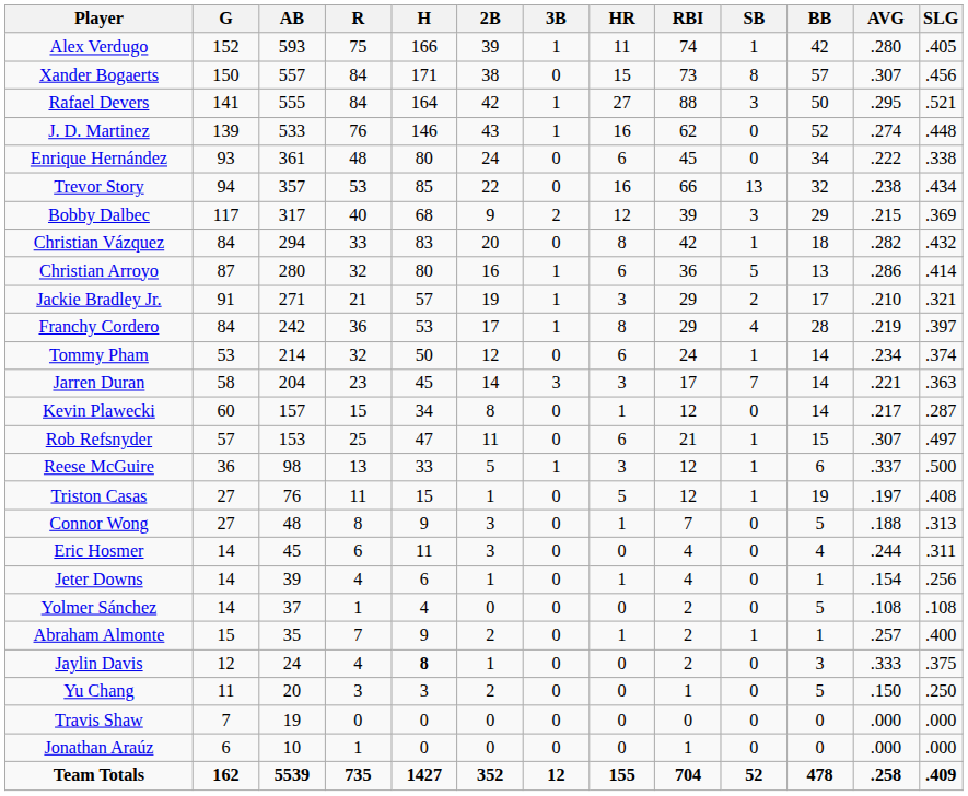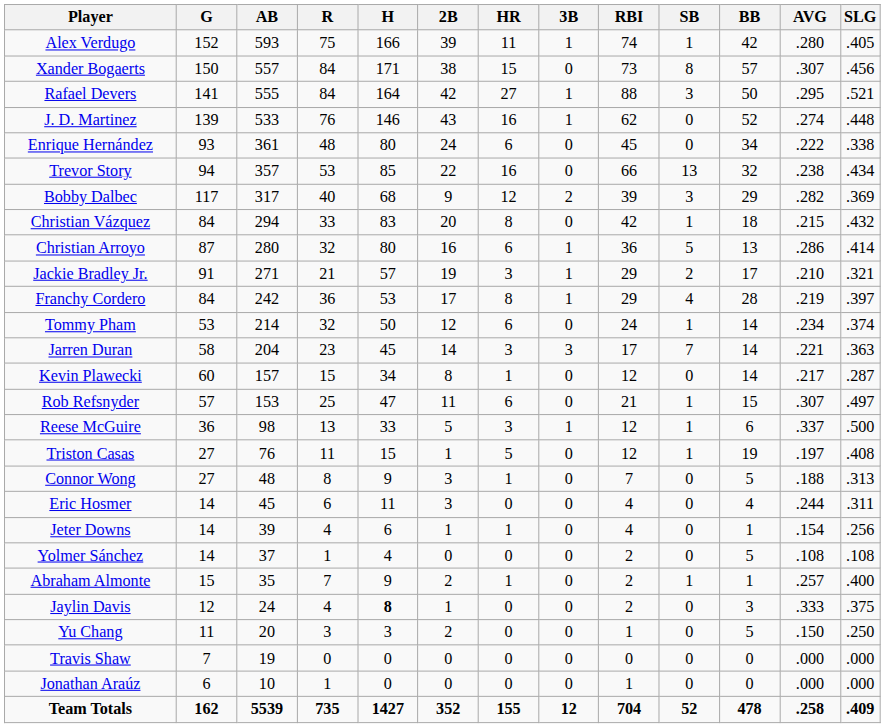columns swapped: 3B <-> HR
Bobby Dalbec | AVG: .215 -> .282
Christian Vázquez | AVG: .282 -> .215
